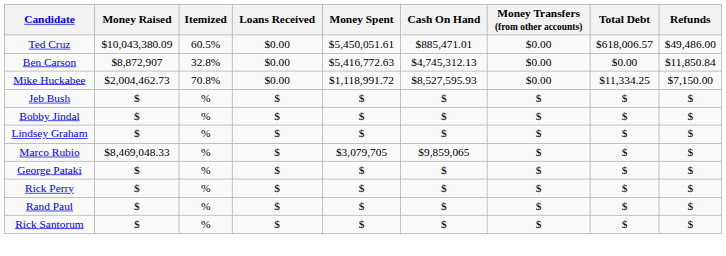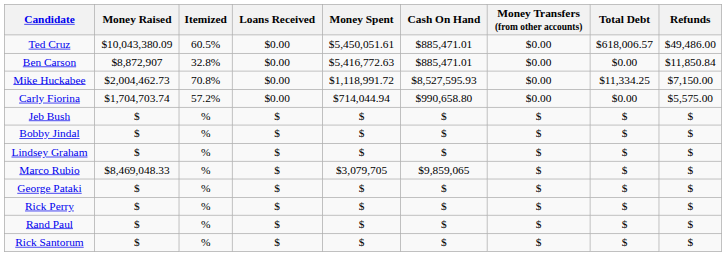Ben Carson | Cash On Hand: $4,745,312.13 -> $885,471.01
+ row: Carly Fiorina | $1,704,703.74 | 57.2% | $0.00 | $714,044.94 | $990,658.80 | $0.00 | $0.00 | $5,575.00
